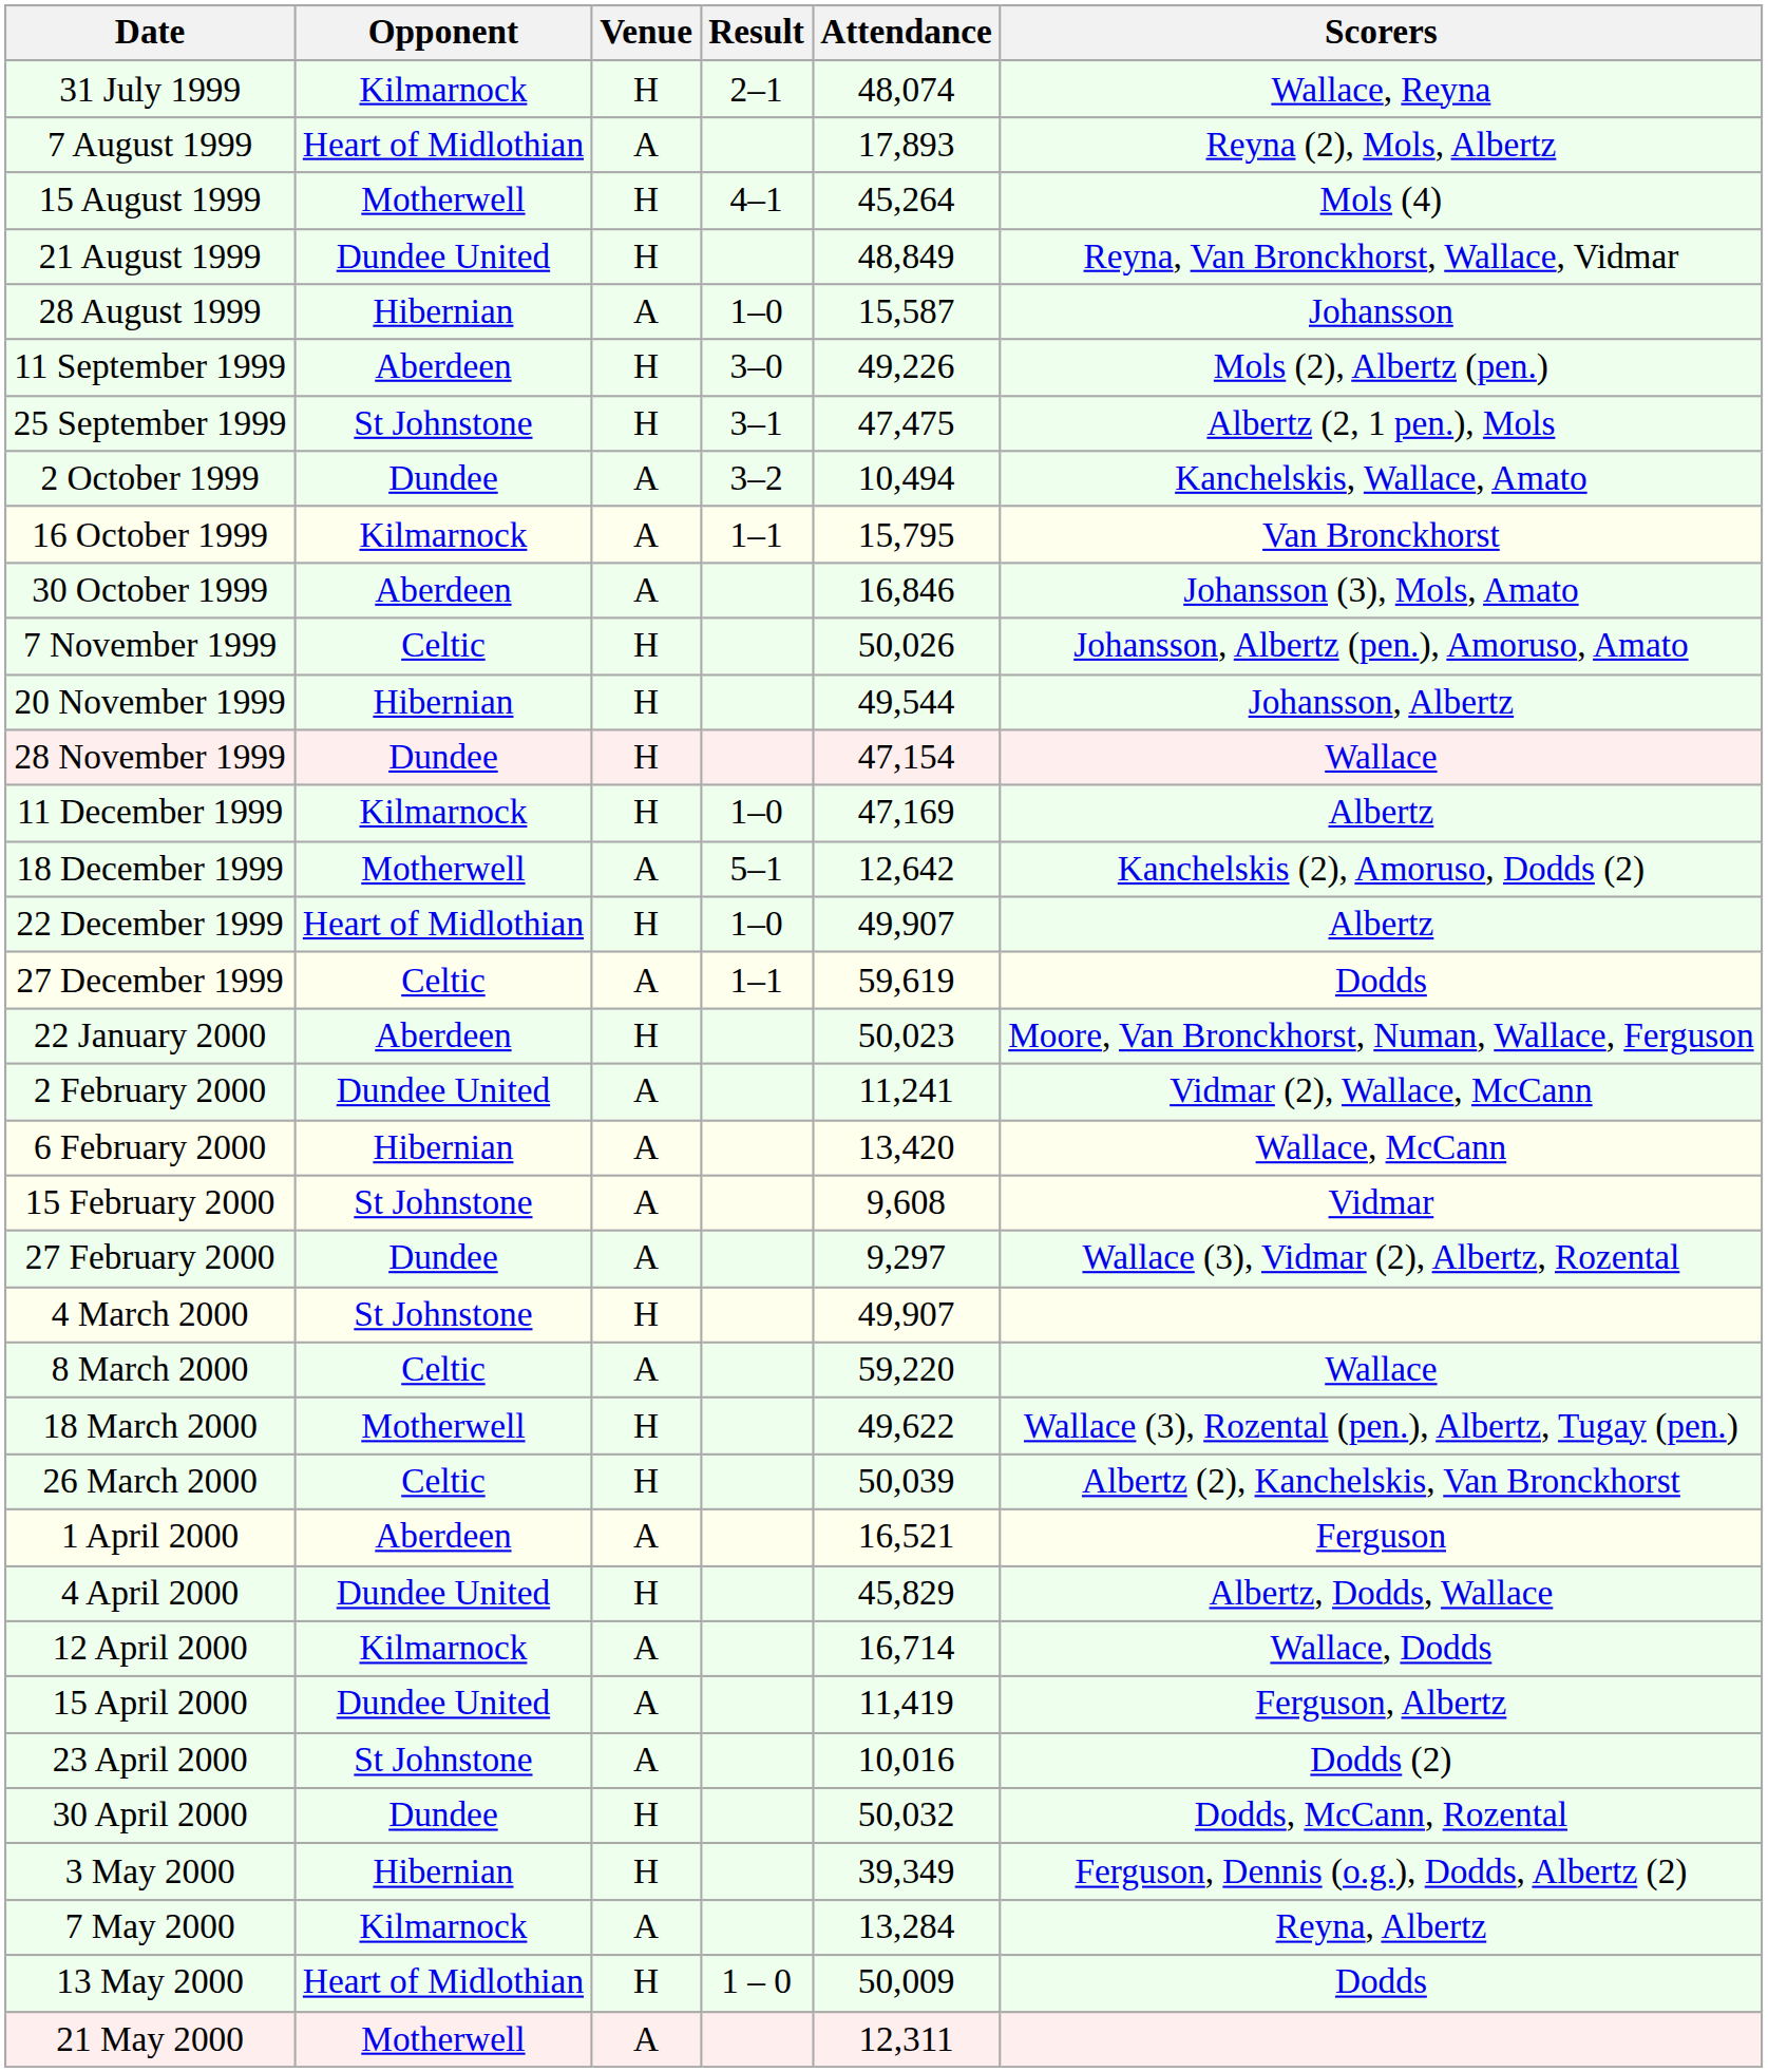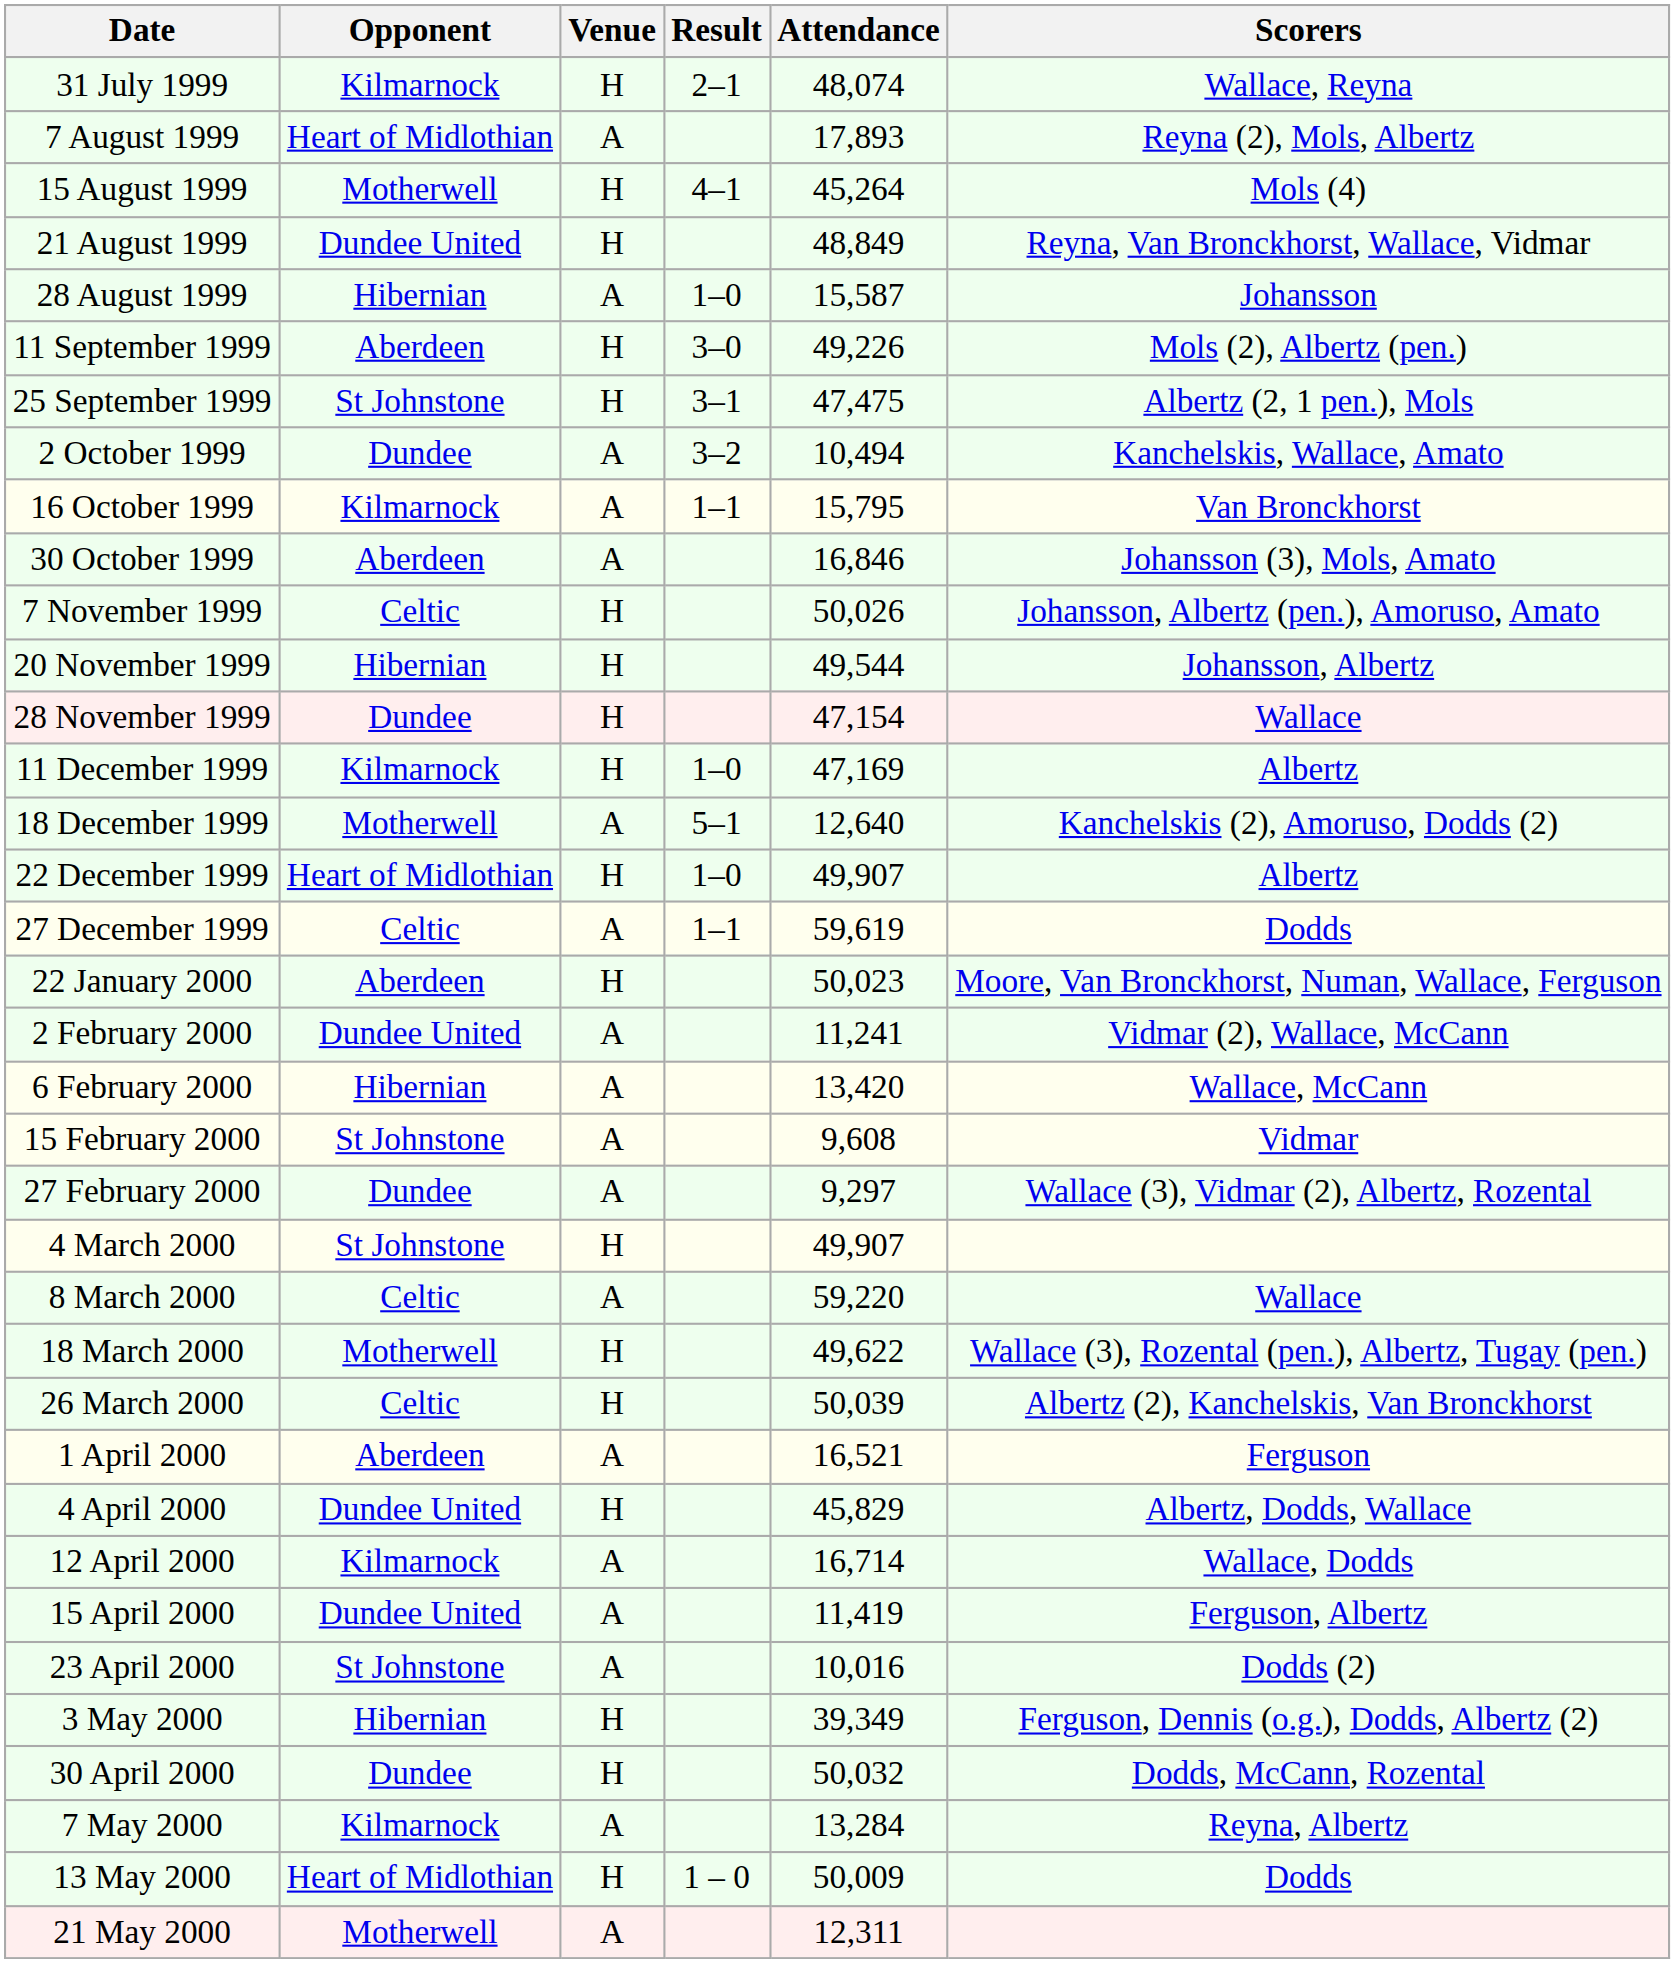18 December 1999 | Attendance: 12,642 -> 12,640
rows swapped: 30 April 2000 <-> 3 May 2000
